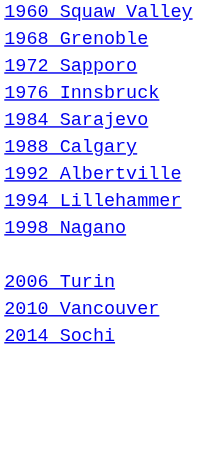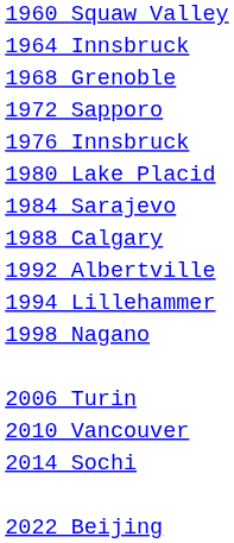+ row: 1964 Innsbruck
+ row: 1980 Lake Placid
+ row: 2022 Beijing
